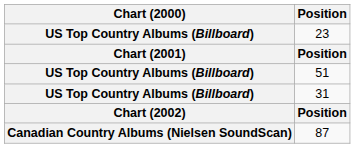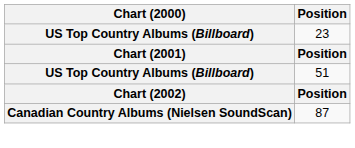- row: US Top Country Albums (Billboard) | 31
